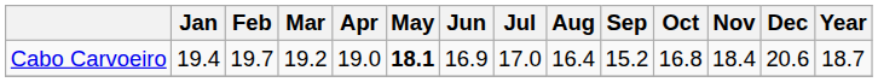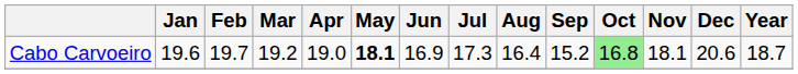Cabo Carvoeiro | Jan: 19.4 -> 19.6
Cabo Carvoeiro | Jul: 17.0 -> 17.3
Cabo Carvoeiro | Oct: no background -> lightgreen background
Cabo Carvoeiro | Nov: 18.4 -> 18.1
